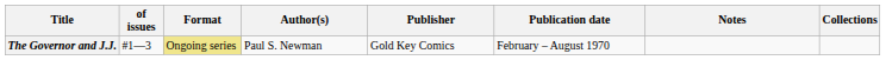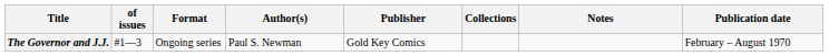columns swapped: Publication date <-> Collections
The Governor and J.J. | Format: khaki background -> no background
